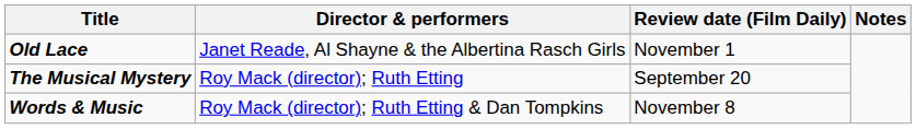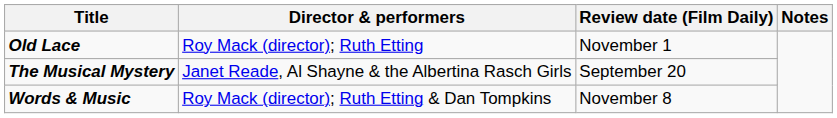Old Lace | Director & performers: Janet Reade, Al Shayne & the Albertina Rasch Girls -> Roy Mack (director); Ruth Etting
The Musical Mystery | Director & performers: Roy Mack (director); Ruth Etting -> Janet Reade, Al Shayne & the Albertina Rasch Girls
